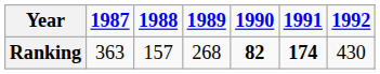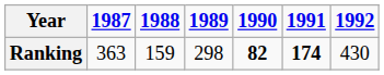Ranking | 1988: 157 -> 159
Ranking | 1989: 268 -> 298
